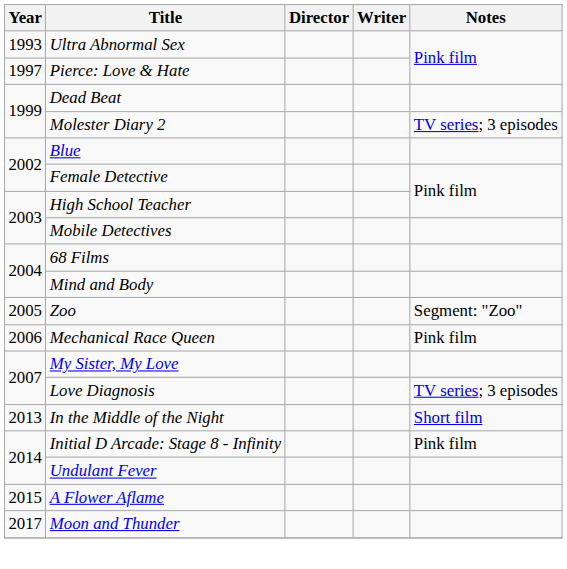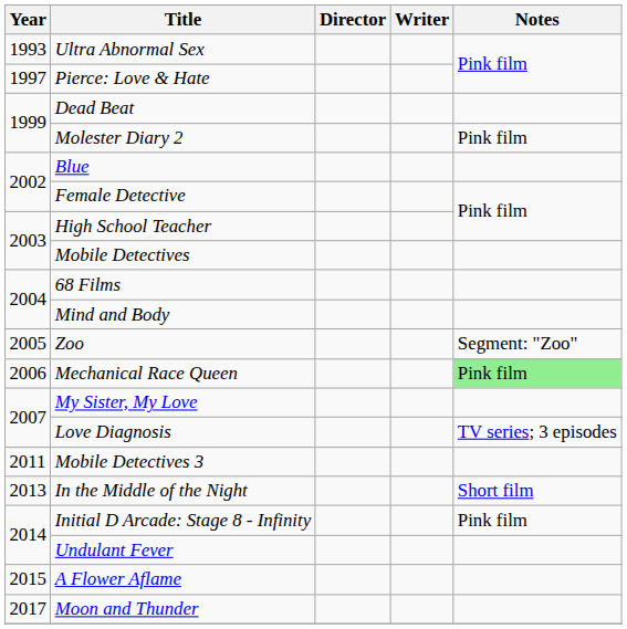Molester Diary 2 | Notes: TV series; 3 episodes -> Pink film
Mechanical Race Queen | Notes: no background -> lightgreen background
+ row: 2011 | Mobile Detectives 3
